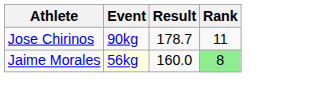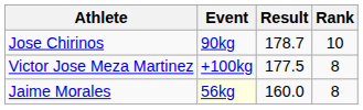Jose Chirinos | Rank: 11 -> 10
+ row: Victor Jose Meza Martinez | +100kg | 177.5 | 8
Jaime Morales | Rank: lightgreen background -> no background
